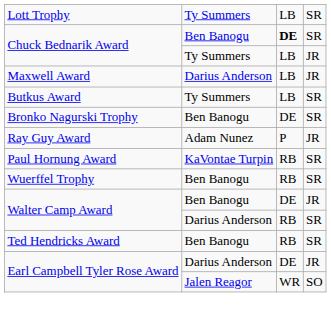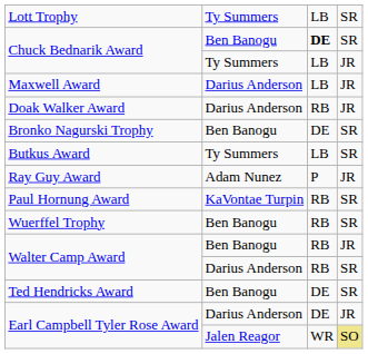+ row: Doak Walker Award | Darius Anderson | RB | JR
rows swapped: Butkus Award <-> Bronko Nagurski Trophy
Walter Camp Award / Ben Banogu | column 3: DE -> RB
Ted Hendricks Award | column 3: RB -> DE
Earl Campbell Tyler Rose Award / Jalen Reagor | column 4: no background -> khaki background
